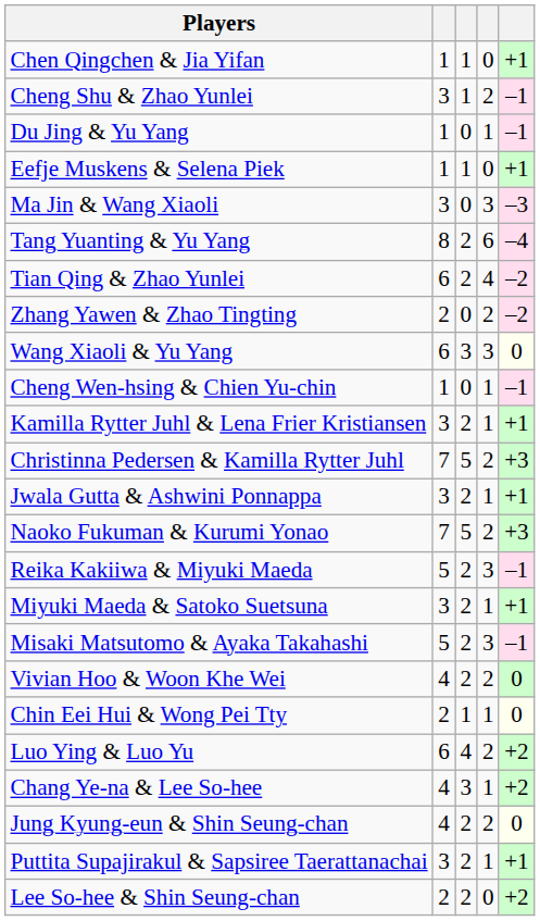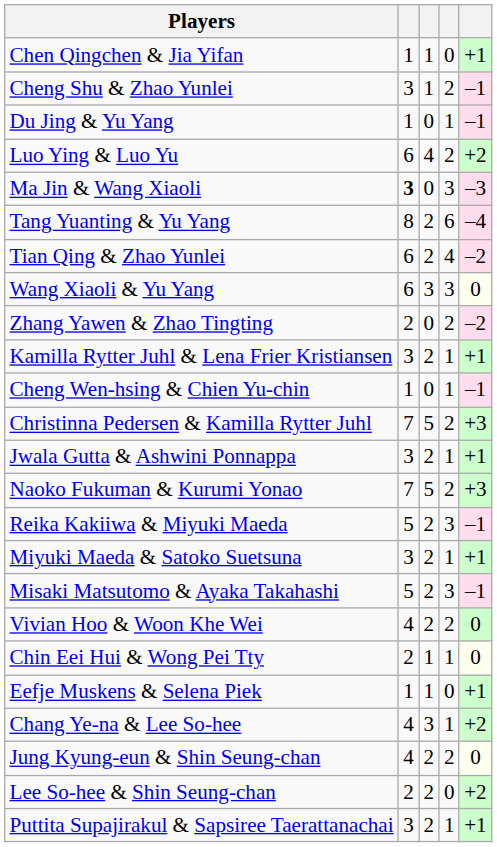rows swapped: Luo Ying & Luo Yu <-> Eefje Muskens & Selena Piek
Ma Jin & Wang Xiaoli | column 2: normal -> bold
rows swapped: Wang Xiaoli & Yu Yang <-> Zhang Yawen & Zhao Tingting
rows swapped: Cheng Wen-hsing & Chien Yu-chin <-> Kamilla Rytter Juhl & Lena Frier Kristiansen
rows swapped: Lee So-hee & Shin Seung-chan <-> Puttita Supajirakul & Sapsiree Taerattanachai
